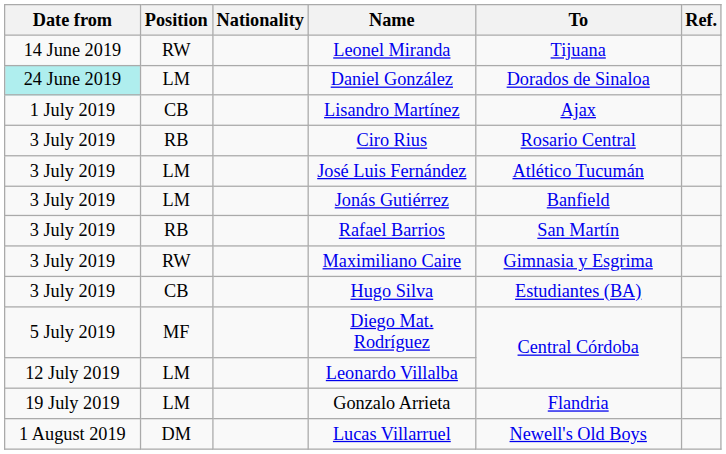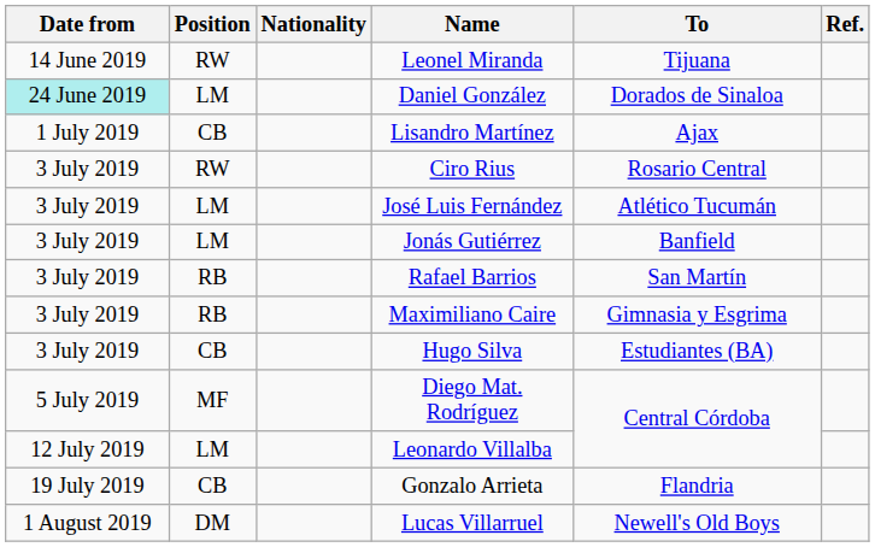Ciro Rius | Position: RB -> RW
Maximiliano Caire | Position: RW -> RB
Gonzalo Arrieta | Position: LM -> CB
